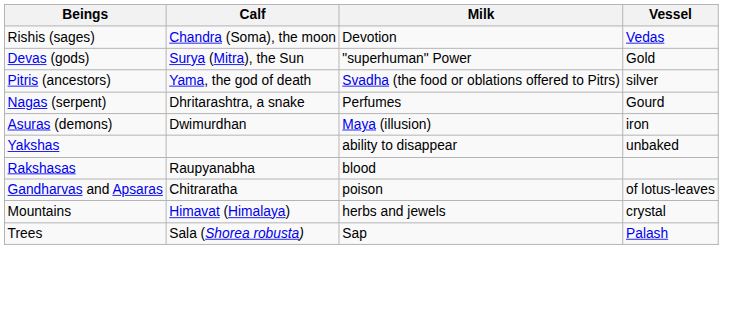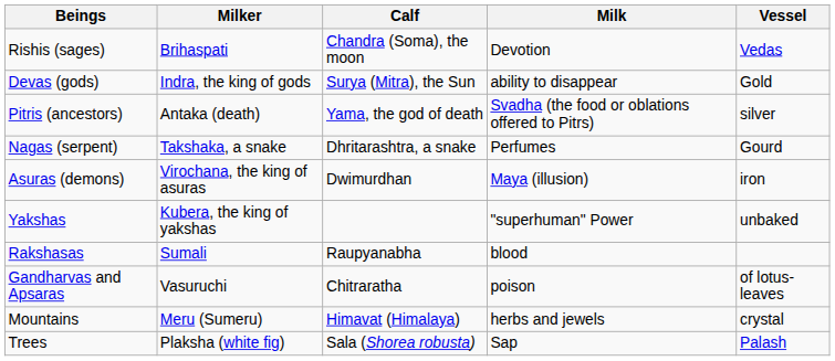+ column: Milker | Brihaspati | Indra, the king of gods | Antaka (death) | Takshaka, a snake | Virochana, the king of asuras | Kubera, the king of yakshas | Sumali | Vasuruchi | Meru (Sumeru) | Plaksha (white fig)
Devas (gods) | Milk: "superhuman" Power -> ability to disappear
Yakshas | Milk: ability to disappear -> "superhuman" Power
